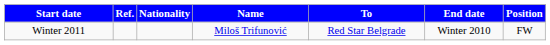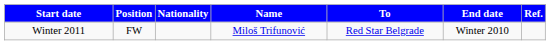columns swapped: Position <-> Ref.
